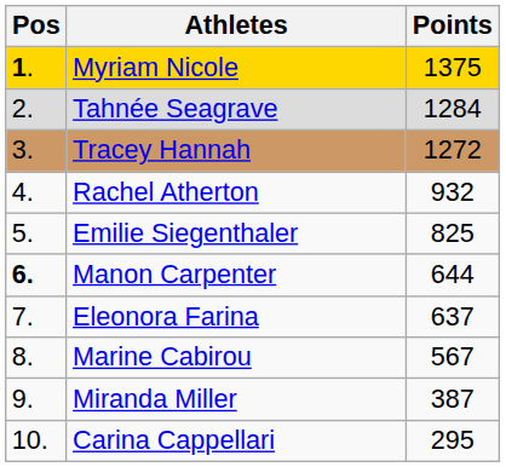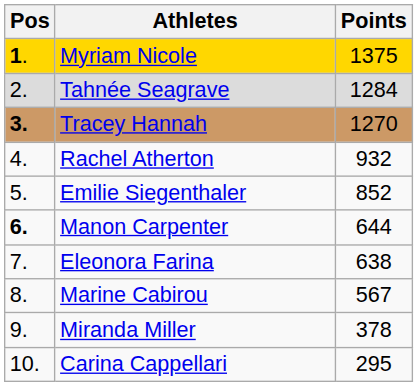Tracey Hannah | Pos: normal -> bold
Tracey Hannah | Points: 1272 -> 1270
Emilie Siegenthaler | Points: 825 -> 852
Eleonora Farina | Points: 637 -> 638
Miranda Miller | Points: 387 -> 378
